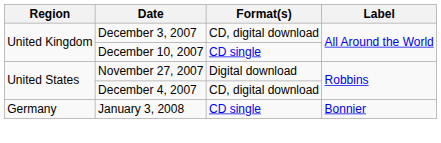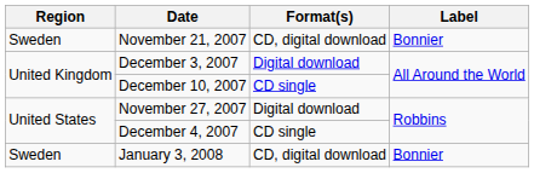+ row: Sweden | November 21, 2007 | CD, digital download | Bonnier
December 3, 2007 | Format(s): CD, digital download -> Digital download
December 4, 2007 | Format(s): CD, digital download -> CD single
January 3, 2008 | Region: Germany -> Sweden
January 3, 2008 | Format(s): CD single -> CD, digital download
